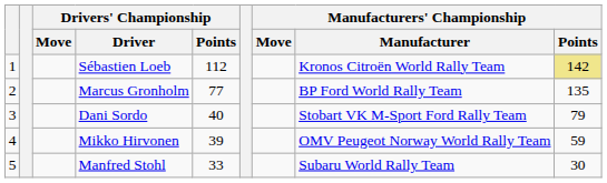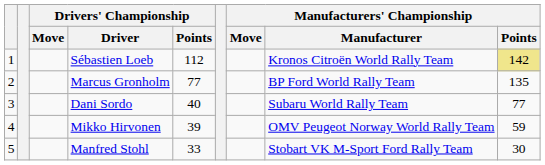Dani Sordo | Manufacturers' Championship / Manufacturer: Stobart VK M-Sport Ford Rally Team -> Subaru World Rally Team
Dani Sordo | Manufacturers' Championship / Points: 79 -> 77
Manfred Stohl | Manufacturers' Championship / Manufacturer: Subaru World Rally Team -> Stobart VK M-Sport Ford Rally Team
